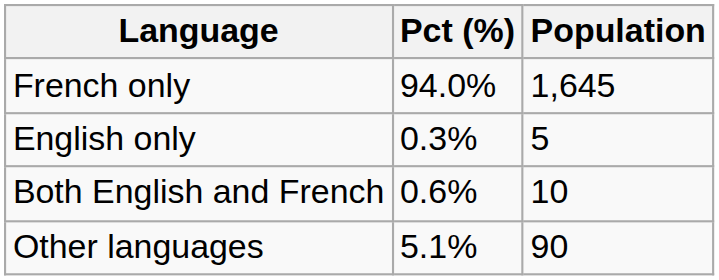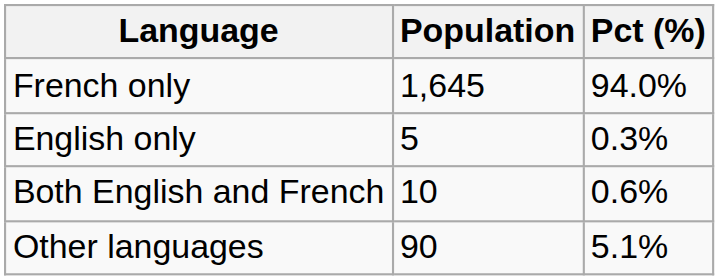columns swapped: Population <-> Pct (%)
